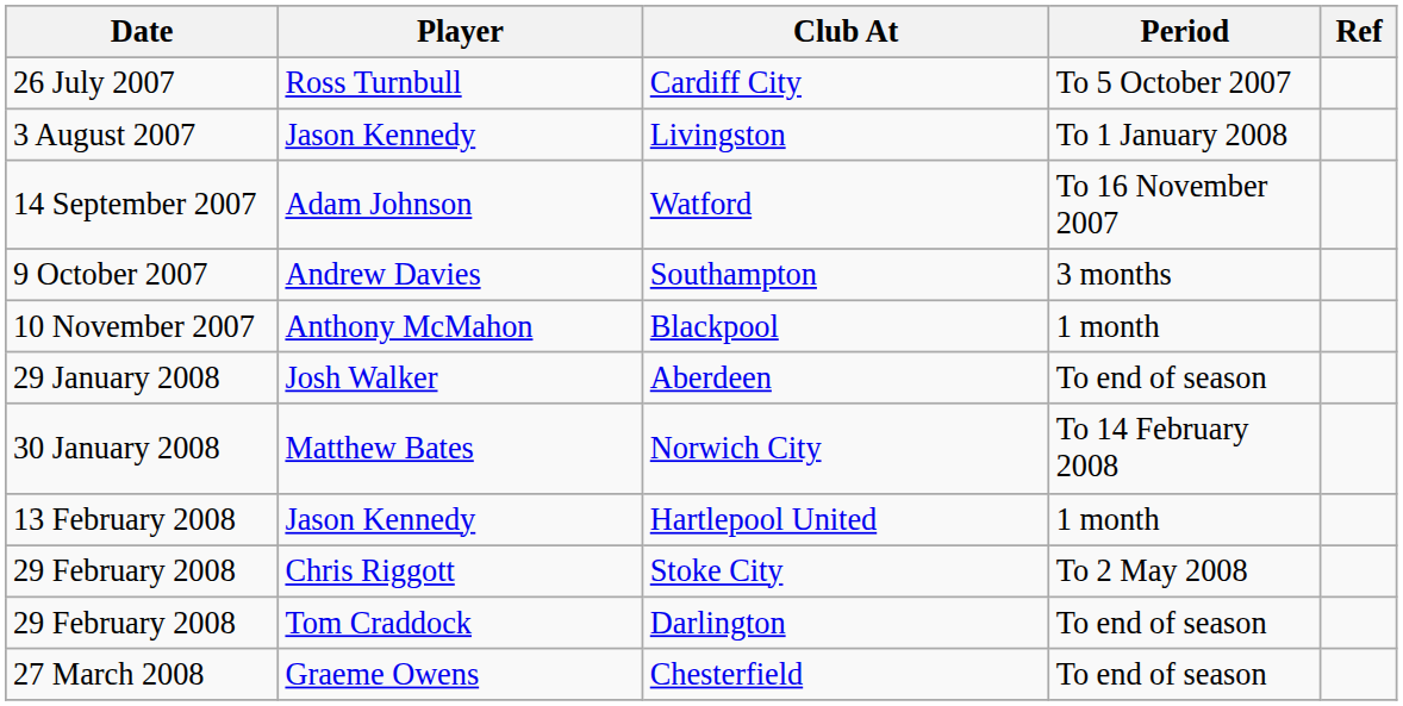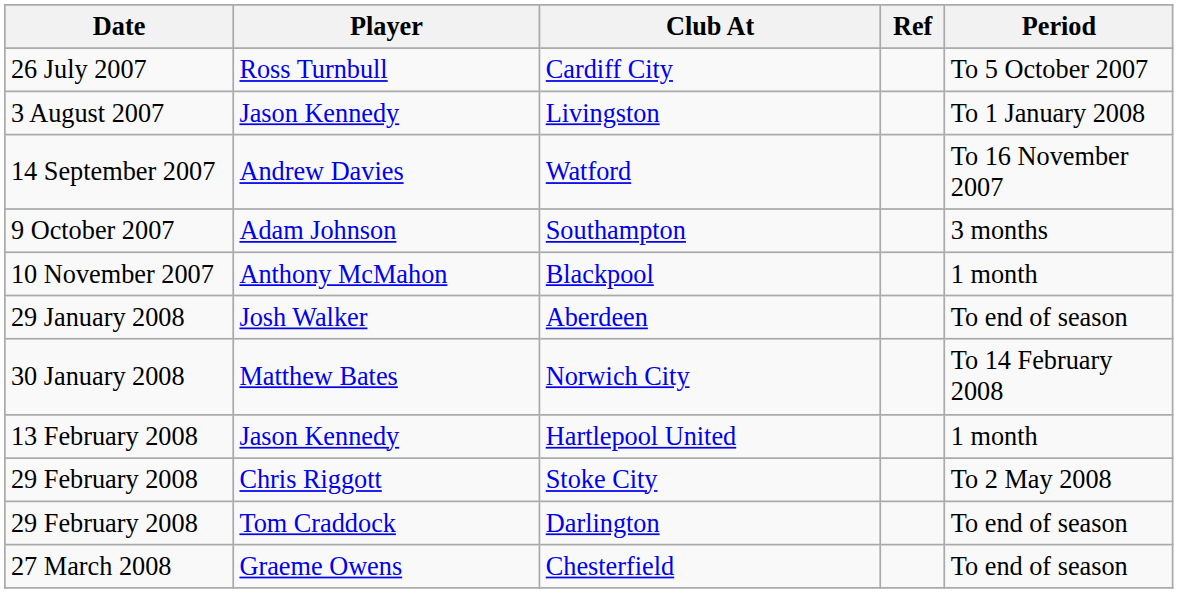columns swapped: Period <-> Ref
Watford | Player: Adam Johnson -> Andrew Davies
Southampton | Player: Andrew Davies -> Adam Johnson
